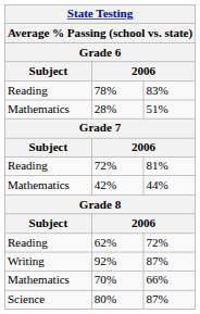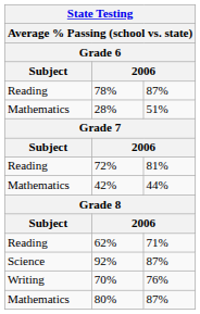78% | column 3: 83% -> 87%
62% | column 3: 72% -> 71%
92% | Subject: Writing -> Science
70% | Subject: Mathematics -> Writing
70% | column 3: 66% -> 76%
80% | Subject: Science -> Mathematics
